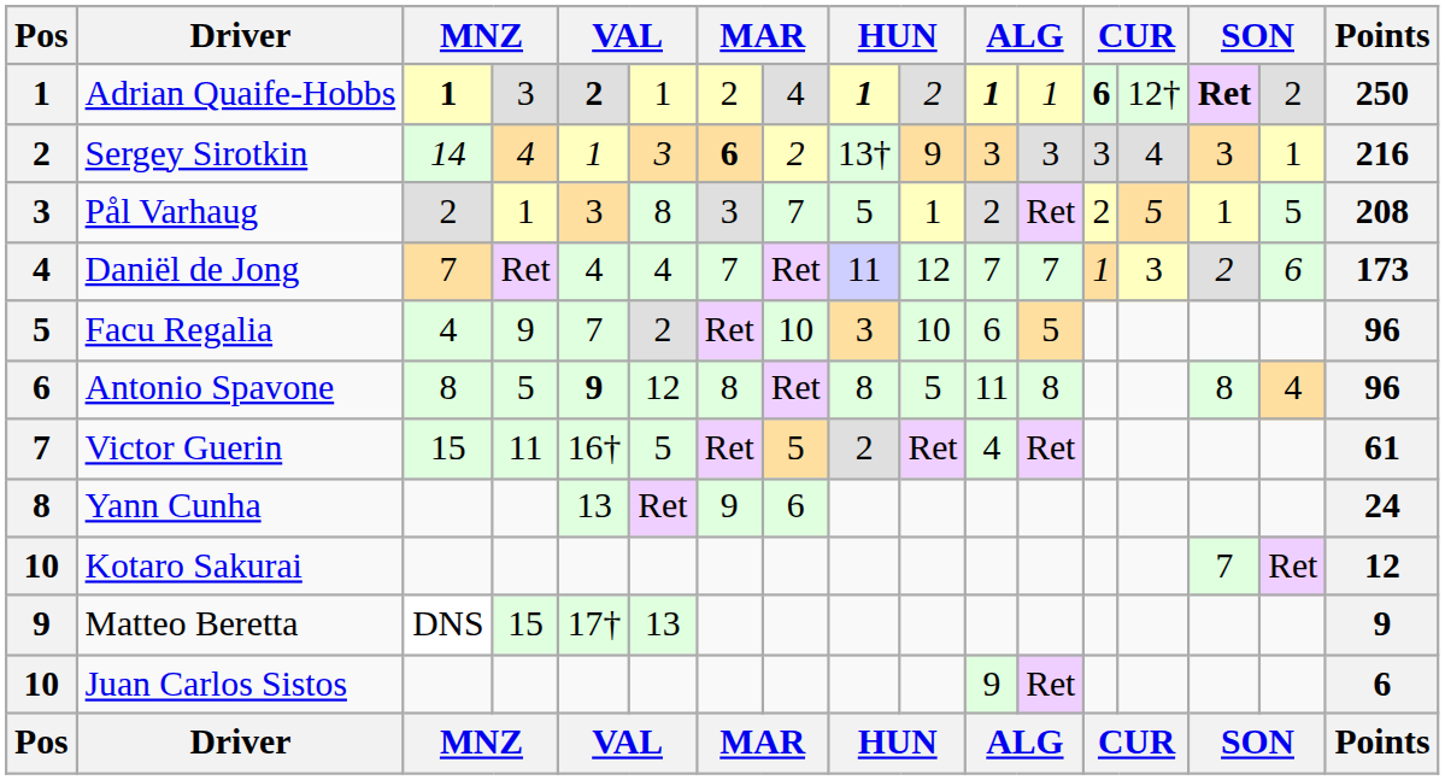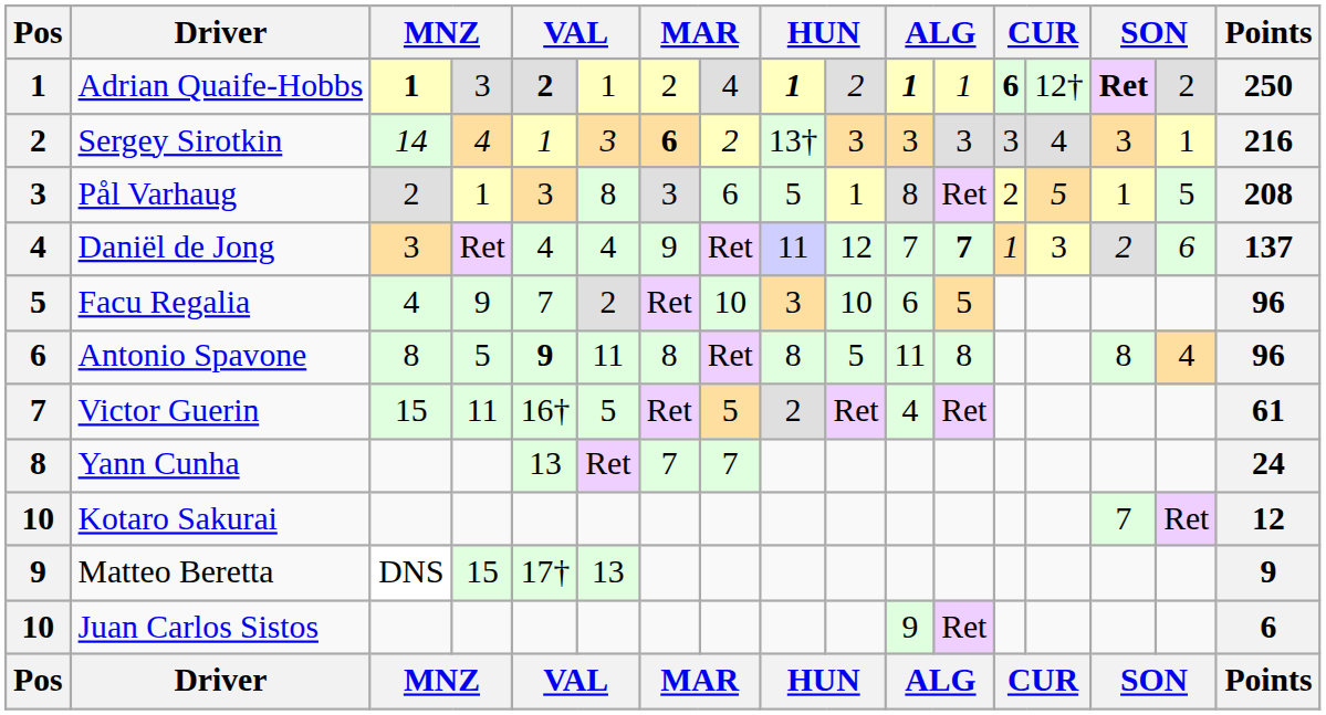Sergey Sirotkin | column 10: 9 -> 3
Pål Varhaug | column 8: 7 -> 6
Pål Varhaug | column 11: 2 -> 8
Daniël de Jong | column 3: 7 -> 3
Daniël de Jong | column 7: 7 -> 9
Daniël de Jong | column 12: normal -> bold
Daniël de Jong | Points: 173 -> 137
Antonio Spavone | column 6: 12 -> 11
Yann Cunha | column 7: 9 -> 7
Yann Cunha | column 8: 6 -> 7
